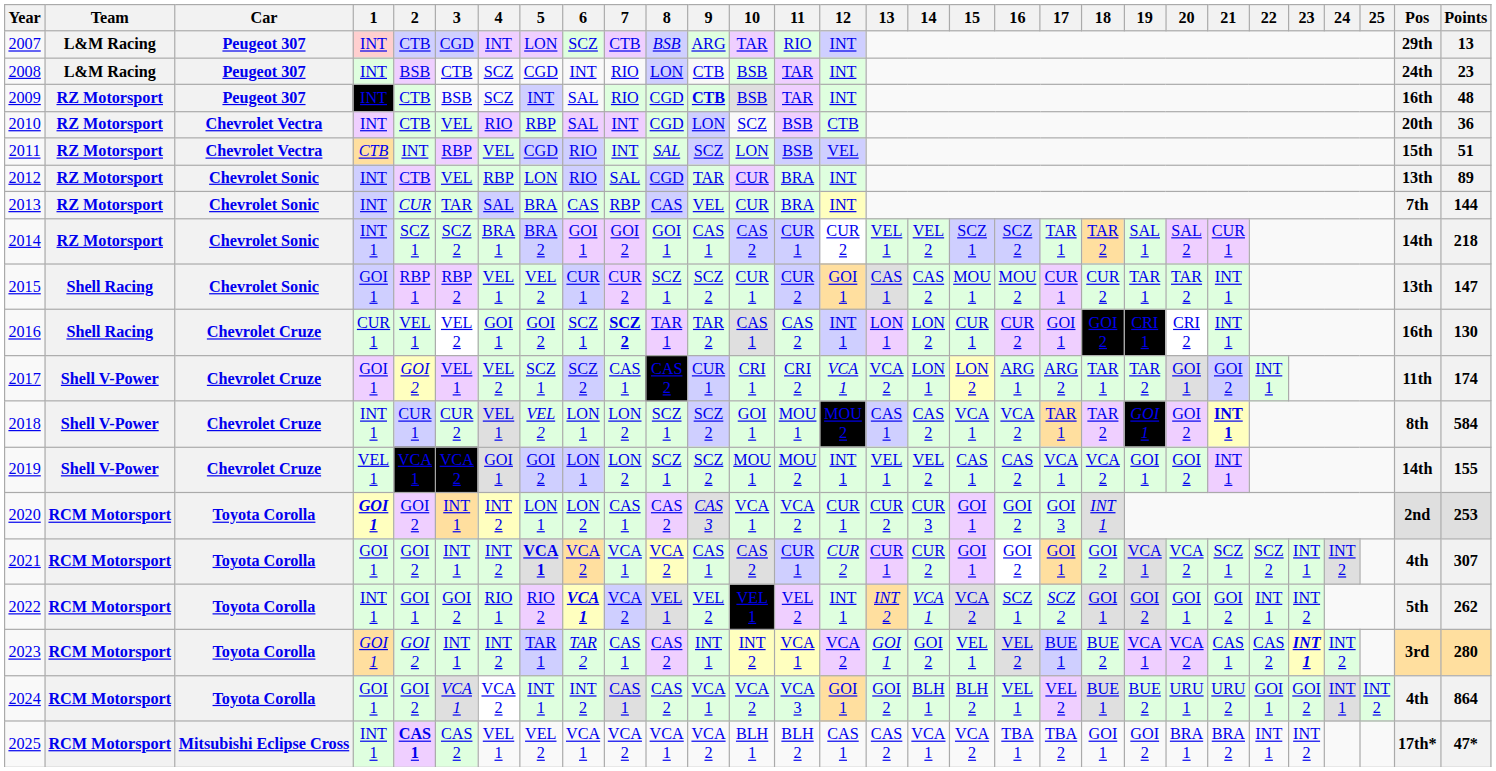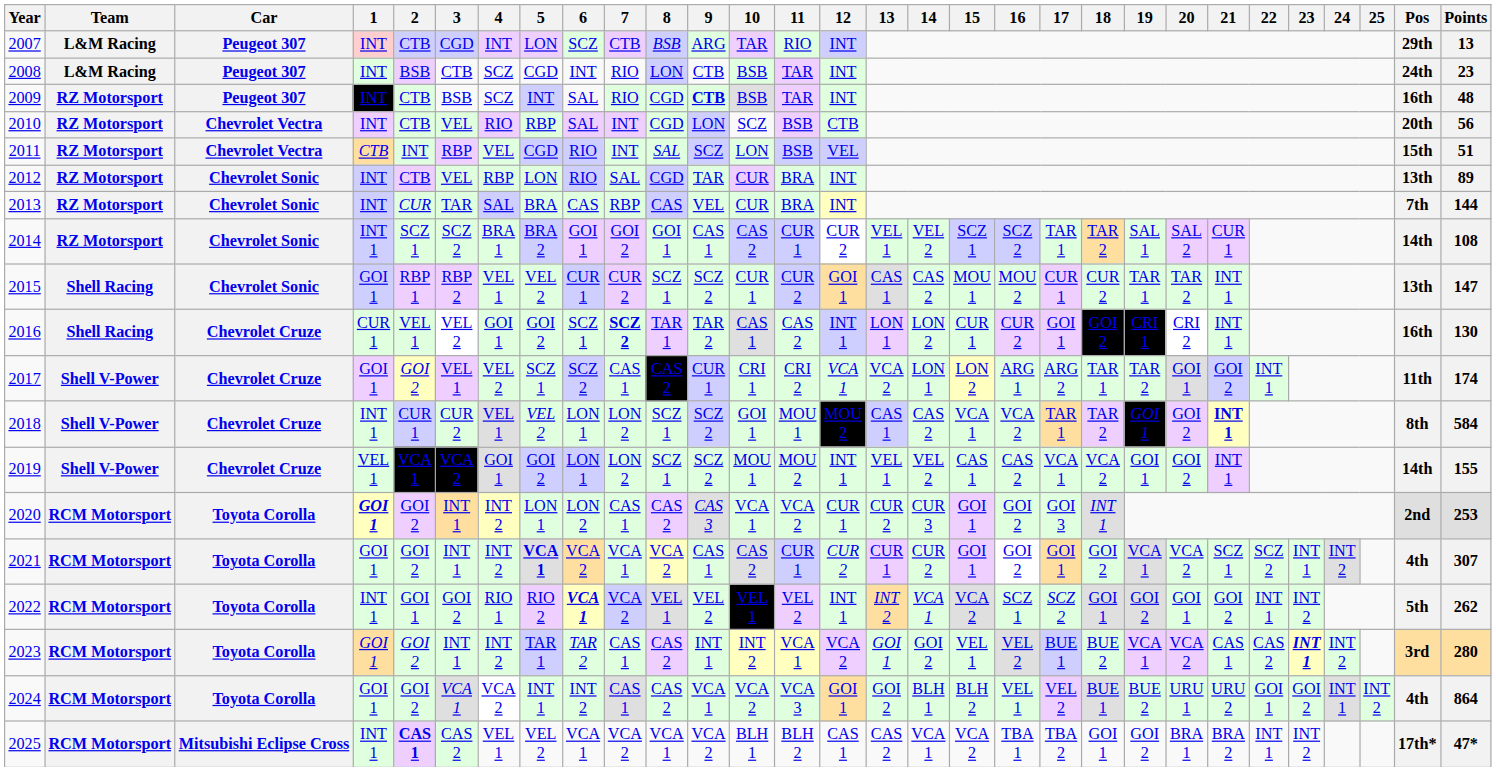2010 | Points: 36 -> 56
2014 | Points: 218 -> 108
